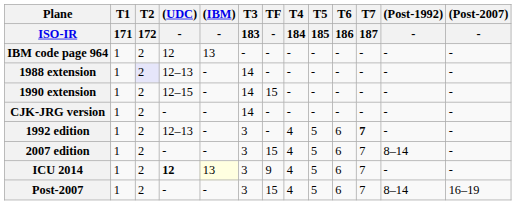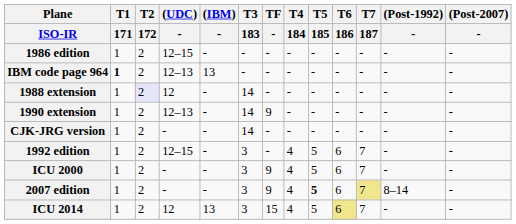+ row: 1986 edition | 1 | 2 | 12–15 | - | - | - | - | - | - | - | - | -
IBM code page 964 | T1 / 171: normal -> bold
IBM code page 964 | (UDC) / -: 12 -> 12–13
1988 extension | (UDC) / -: 12–13 -> 12
1990 extension | (UDC) / -: 12–15 -> 12–13
1990 extension | TF / -: 15 -> 9
1992 edition | (UDC) / -: 12–13 -> 12–15
1992 edition | T7 / 187: bold -> normal
+ row: ICU 2000 | 1 | 2 | - | - | 3 | 9 | 4 | 5 | 6 | 7 | - | -
2007 edition | TF / -: 15 -> 9
2007 edition | T5 / 185: normal -> bold
2007 edition | T7 / 187: no background -> khaki background
ICU 2014 | (UDC) / -: bold -> normal
ICU 2014 | (IBM) / -: lightyellow background -> no background
ICU 2014 | TF / -: 9 -> 15
ICU 2014 | T6 / 186: no background -> khaki background
- row: Post-2007 | 1 | 2 | - | - | 3 | 15 | 4 | 5 | 6 | 7 | 8–14 | 16–19
